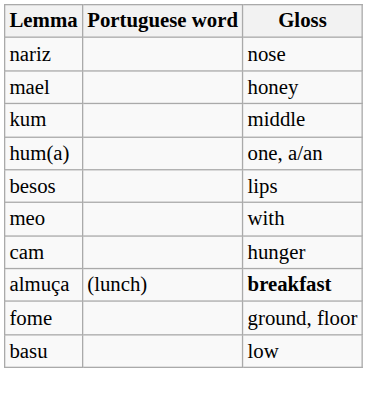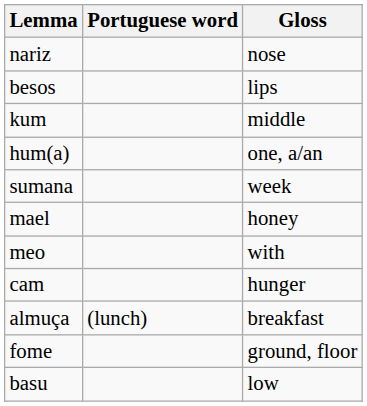rows swapped: besos <-> mael
+ row: sumana | week
almuça | Gloss: bold -> normal
